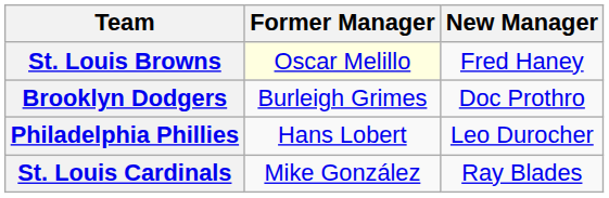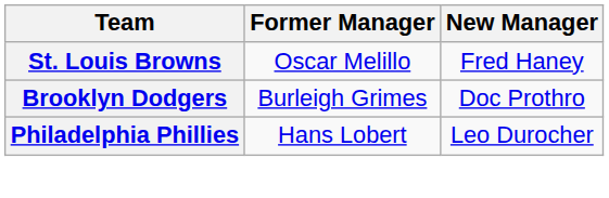St. Louis Browns | Former Manager: lightyellow background -> no background
- row: St. Louis Cardinals | Mike González | Ray Blades
